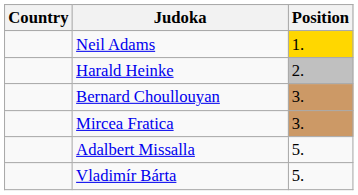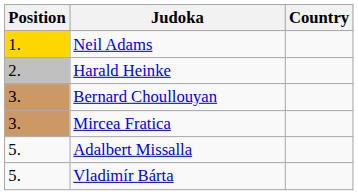columns swapped: Position <-> Country
